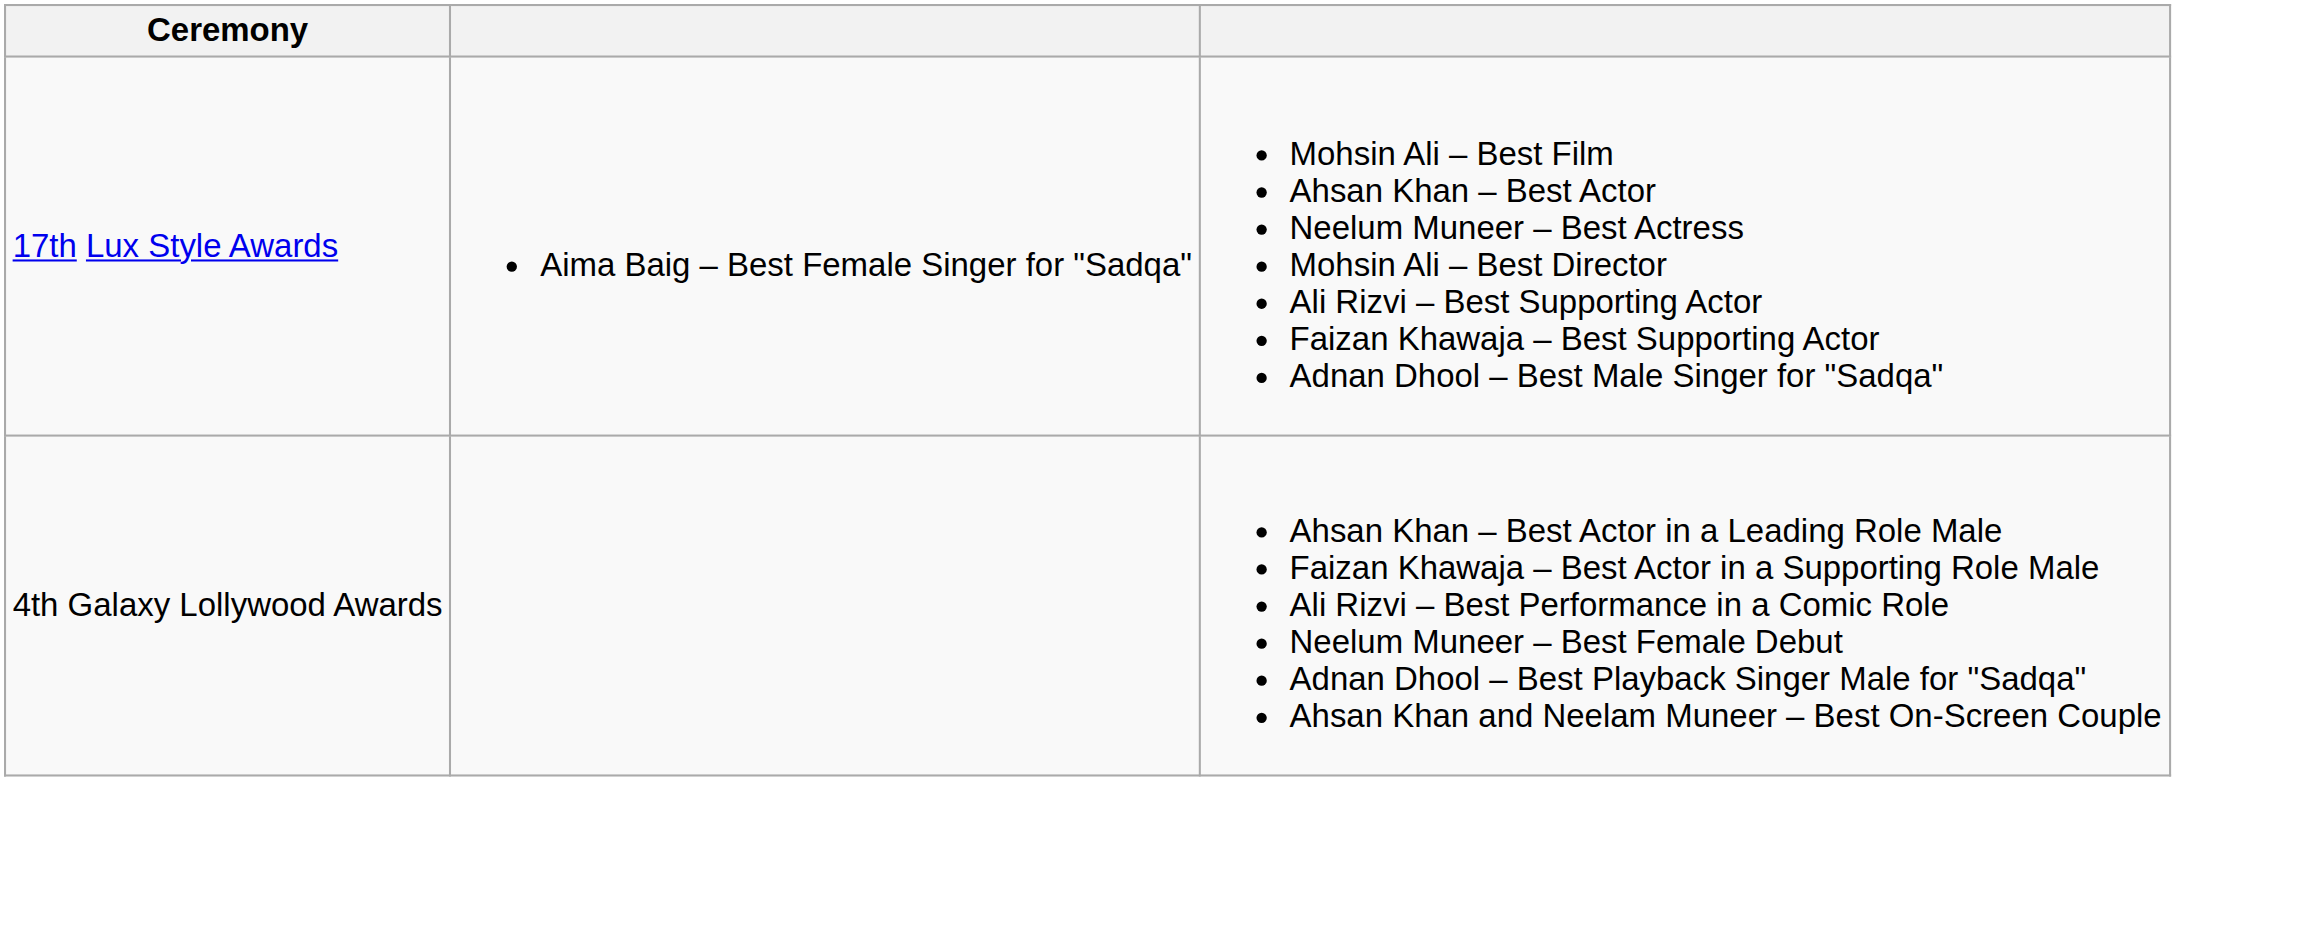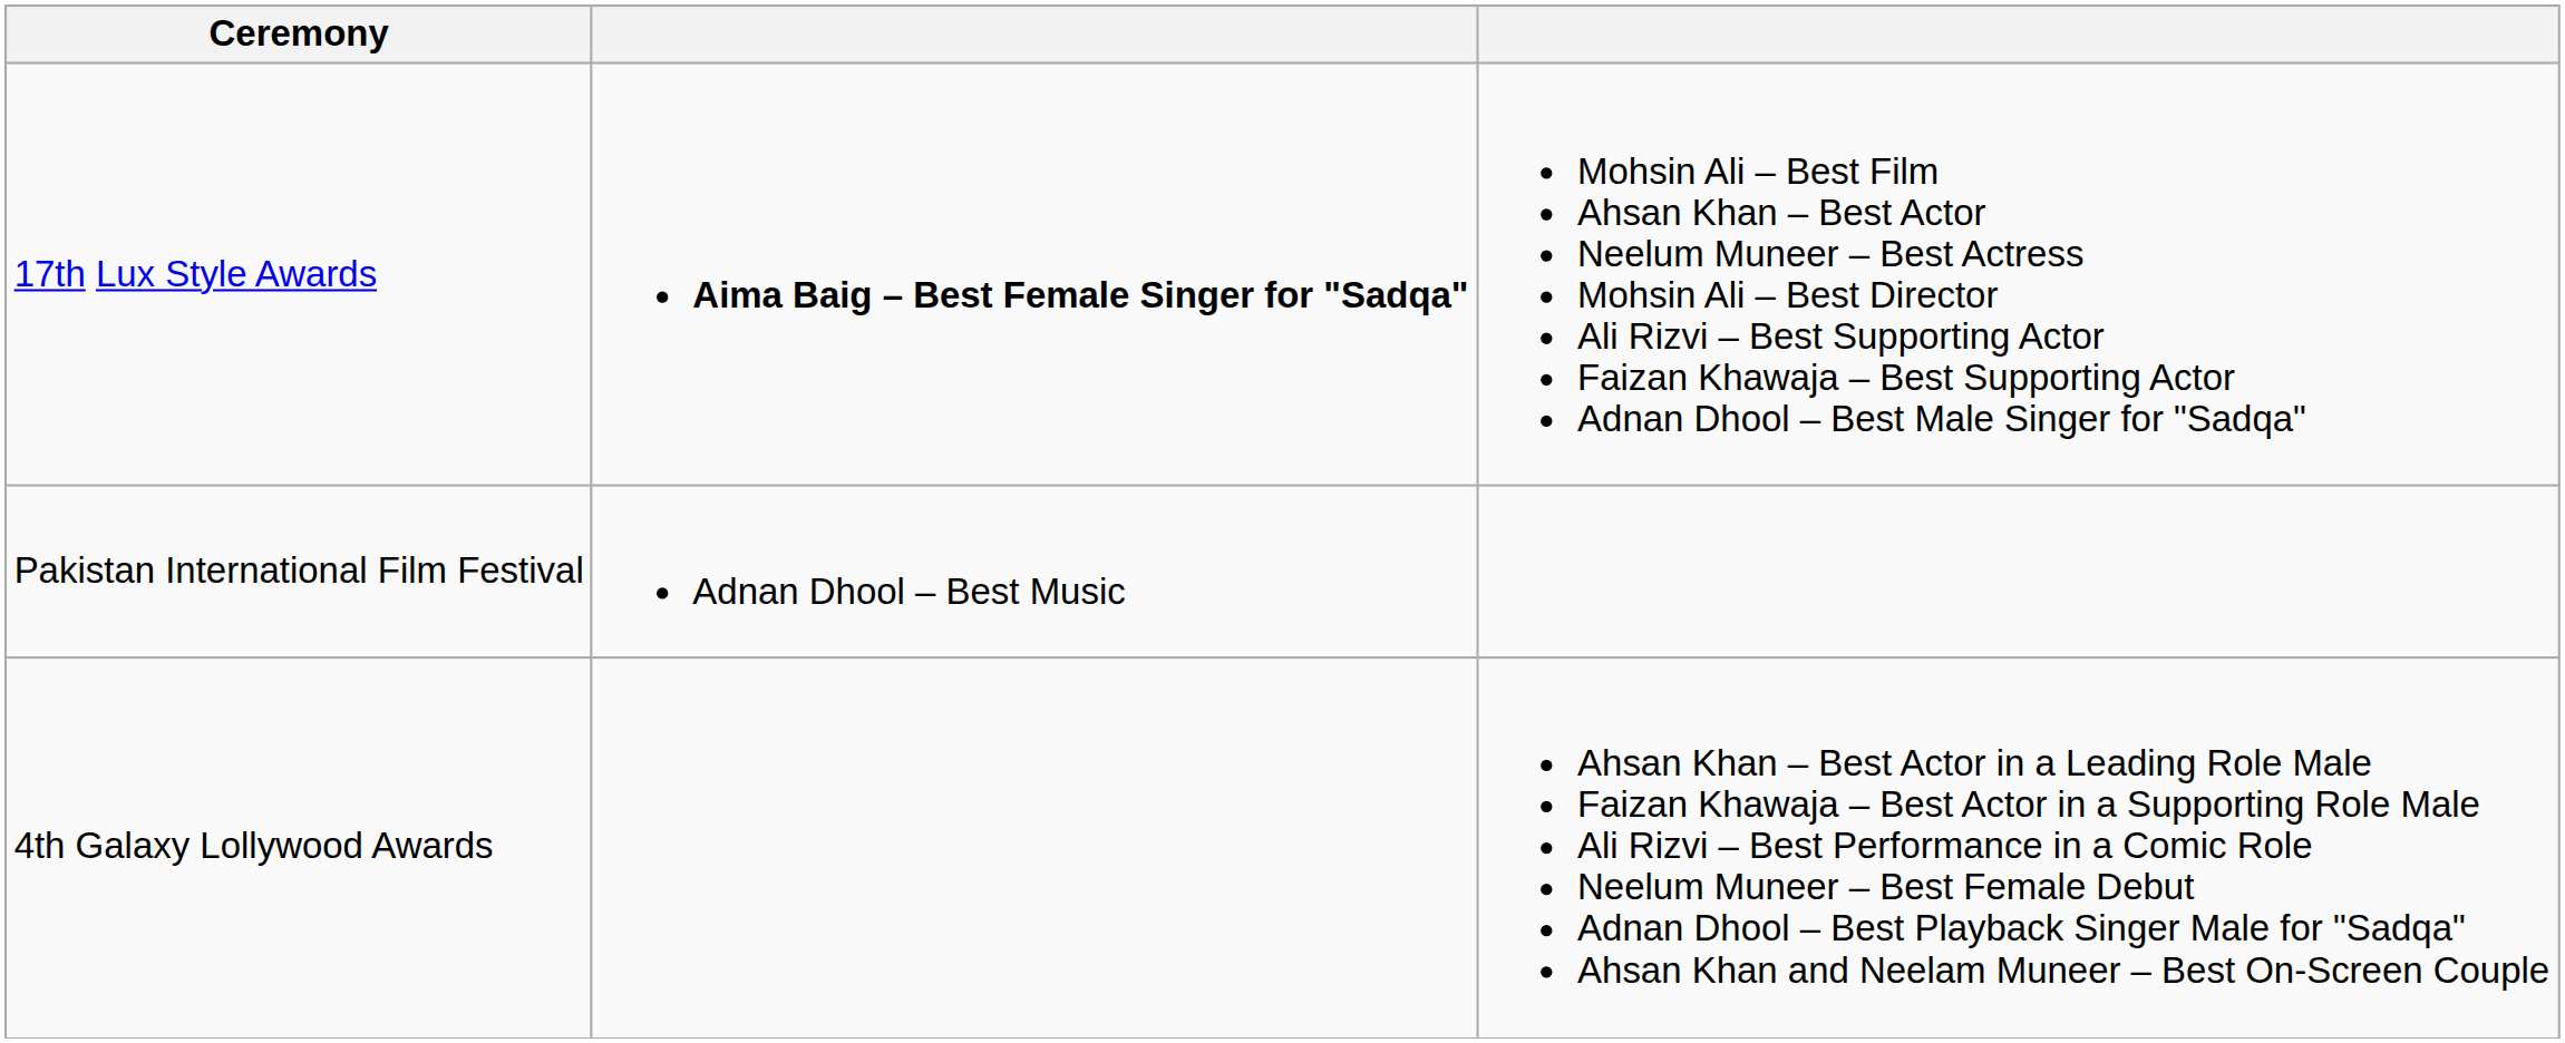17th Lux Style Awards | column 2: normal -> bold
+ row: Pakistan International Film Festival | Adnan Dhool – Best Music
